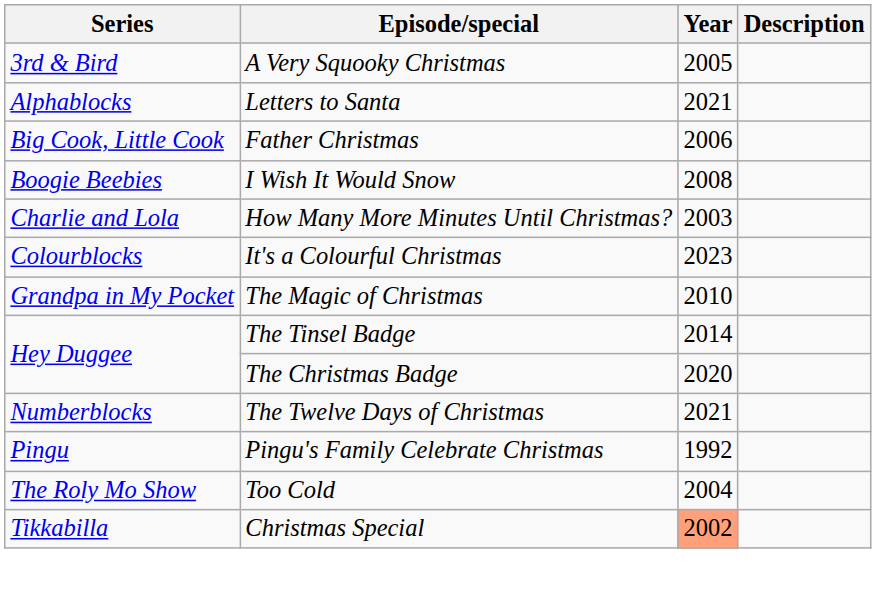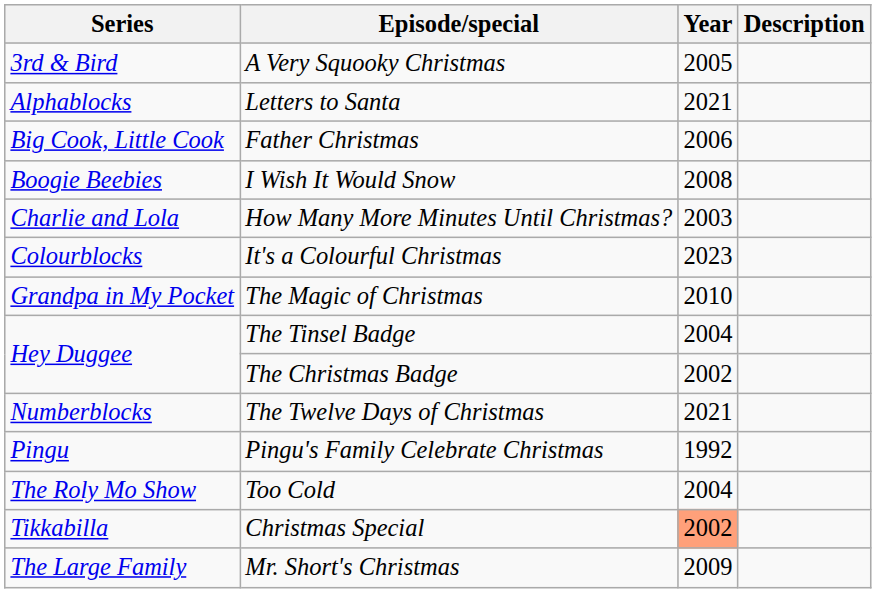The Tinsel Badge | Year: 2014 -> 2004
The Christmas Badge | Year: 2020 -> 2002
+ row: The Large Family | Mr. Short's Christmas | 2009
